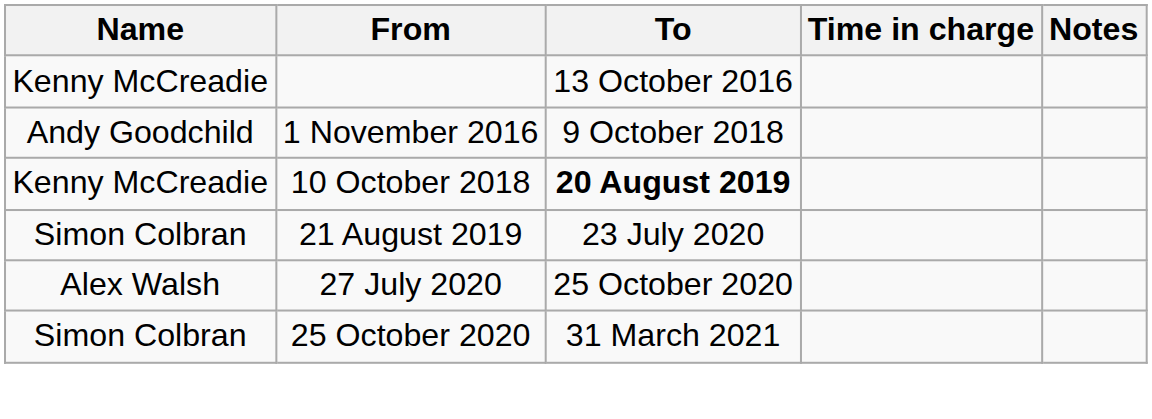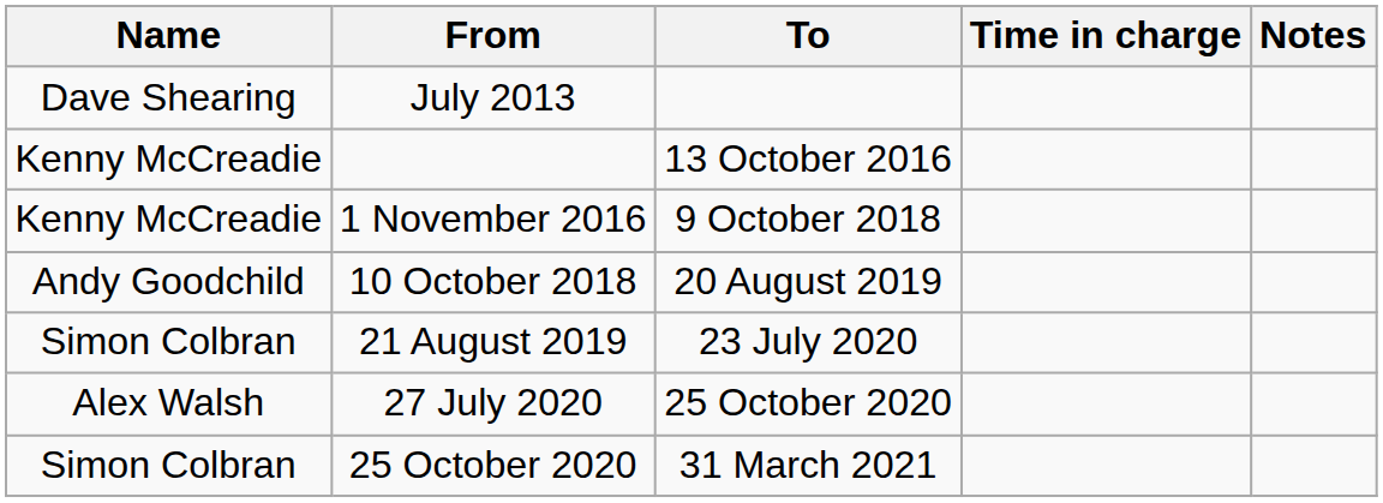+ row: Dave Shearing | July 2013
1 November 2016 | Name: Andy Goodchild -> Kenny McCreadie
10 October 2018 | Name: Kenny McCreadie -> Andy Goodchild
10 October 2018 | To: bold -> normal
